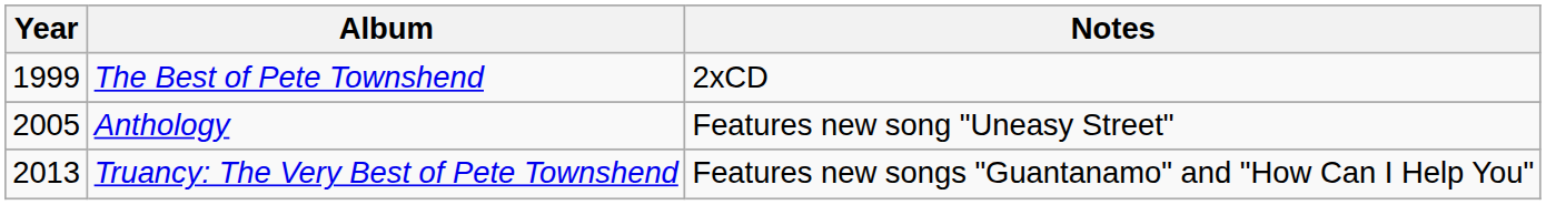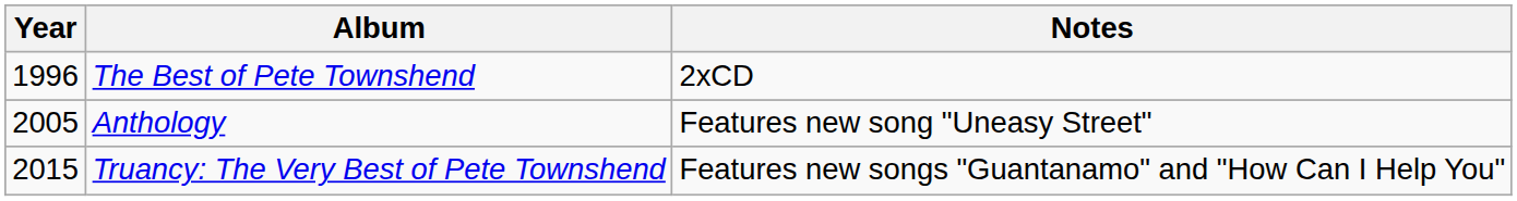The Best of Pete Townshend | Year: 1999 -> 1996
Truancy: The Very Best of Pete Townshend | Year: 2013 -> 2015
